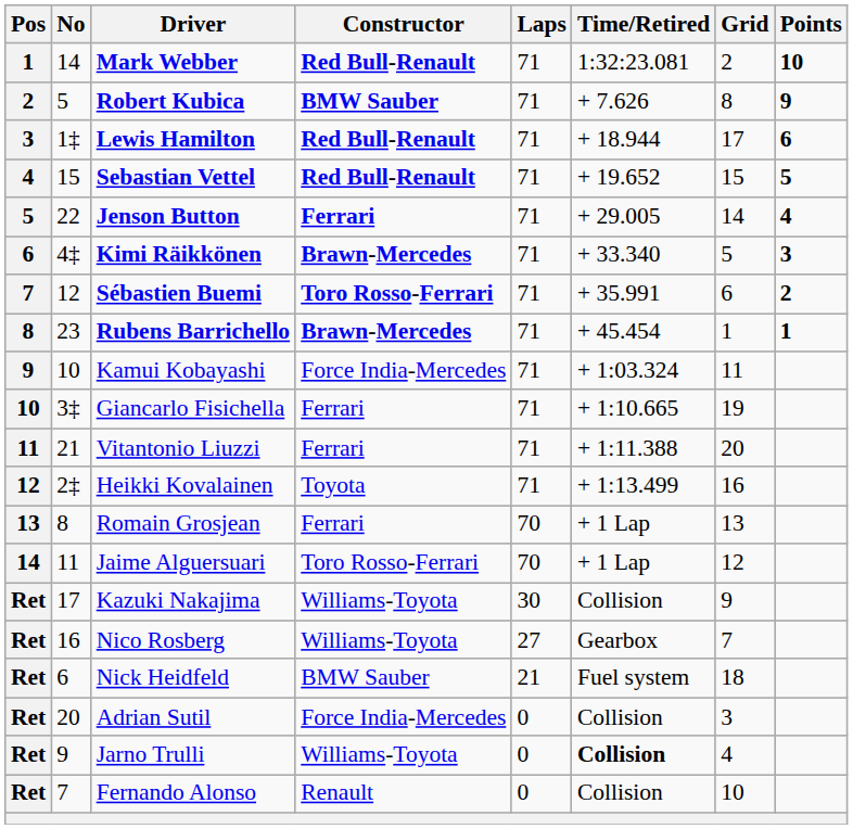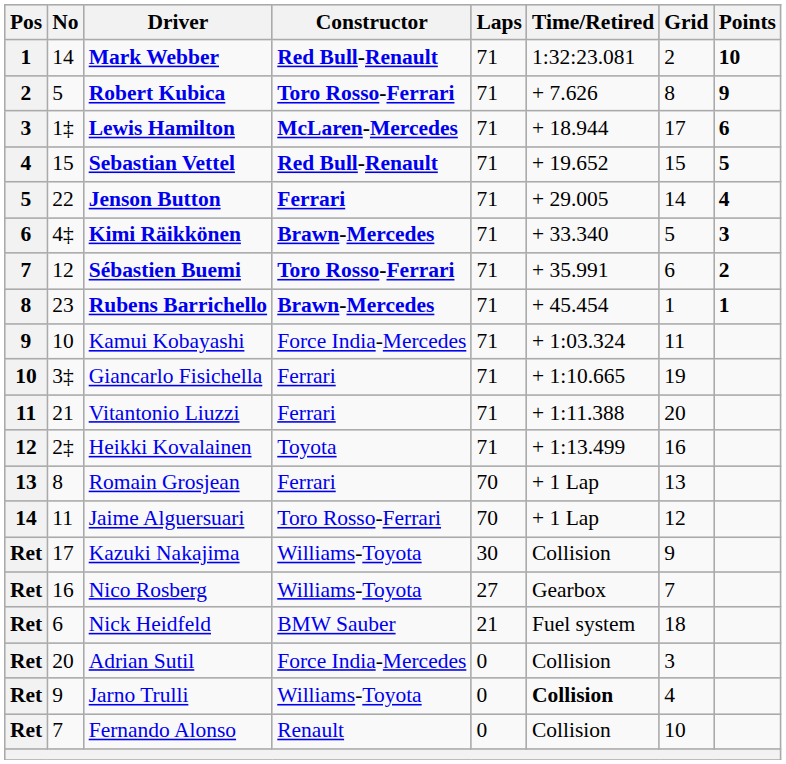Robert Kubica | Constructor: BMW Sauber -> Toro Rosso-Ferrari
Lewis Hamilton | Constructor: Red Bull-Renault -> McLaren-Mercedes
